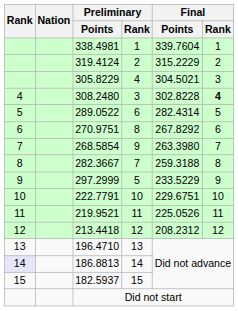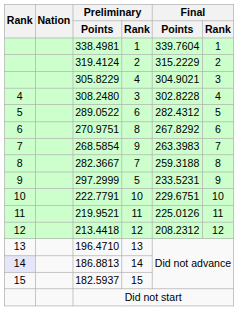305.8229 | Final / Points: 304.5021 -> 304.9021
308.2480 | Final / Rank: bold -> normal
289.0522 | Final / Points: 282.4314 -> 282.4312
268.5854 | Final / Points: 263.3980 -> 263.3983
297.2999 | Final / Points: 233.5229 -> 233.5231
219.9521 | Final / Points: 225.0526 -> 225.0126
